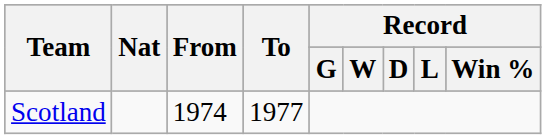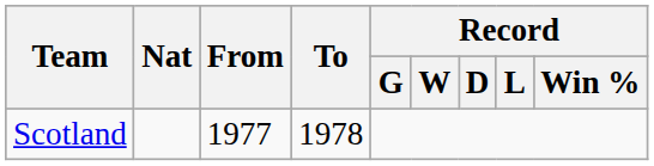Scotland | From: 1974 -> 1977
Scotland | To: 1977 -> 1978
